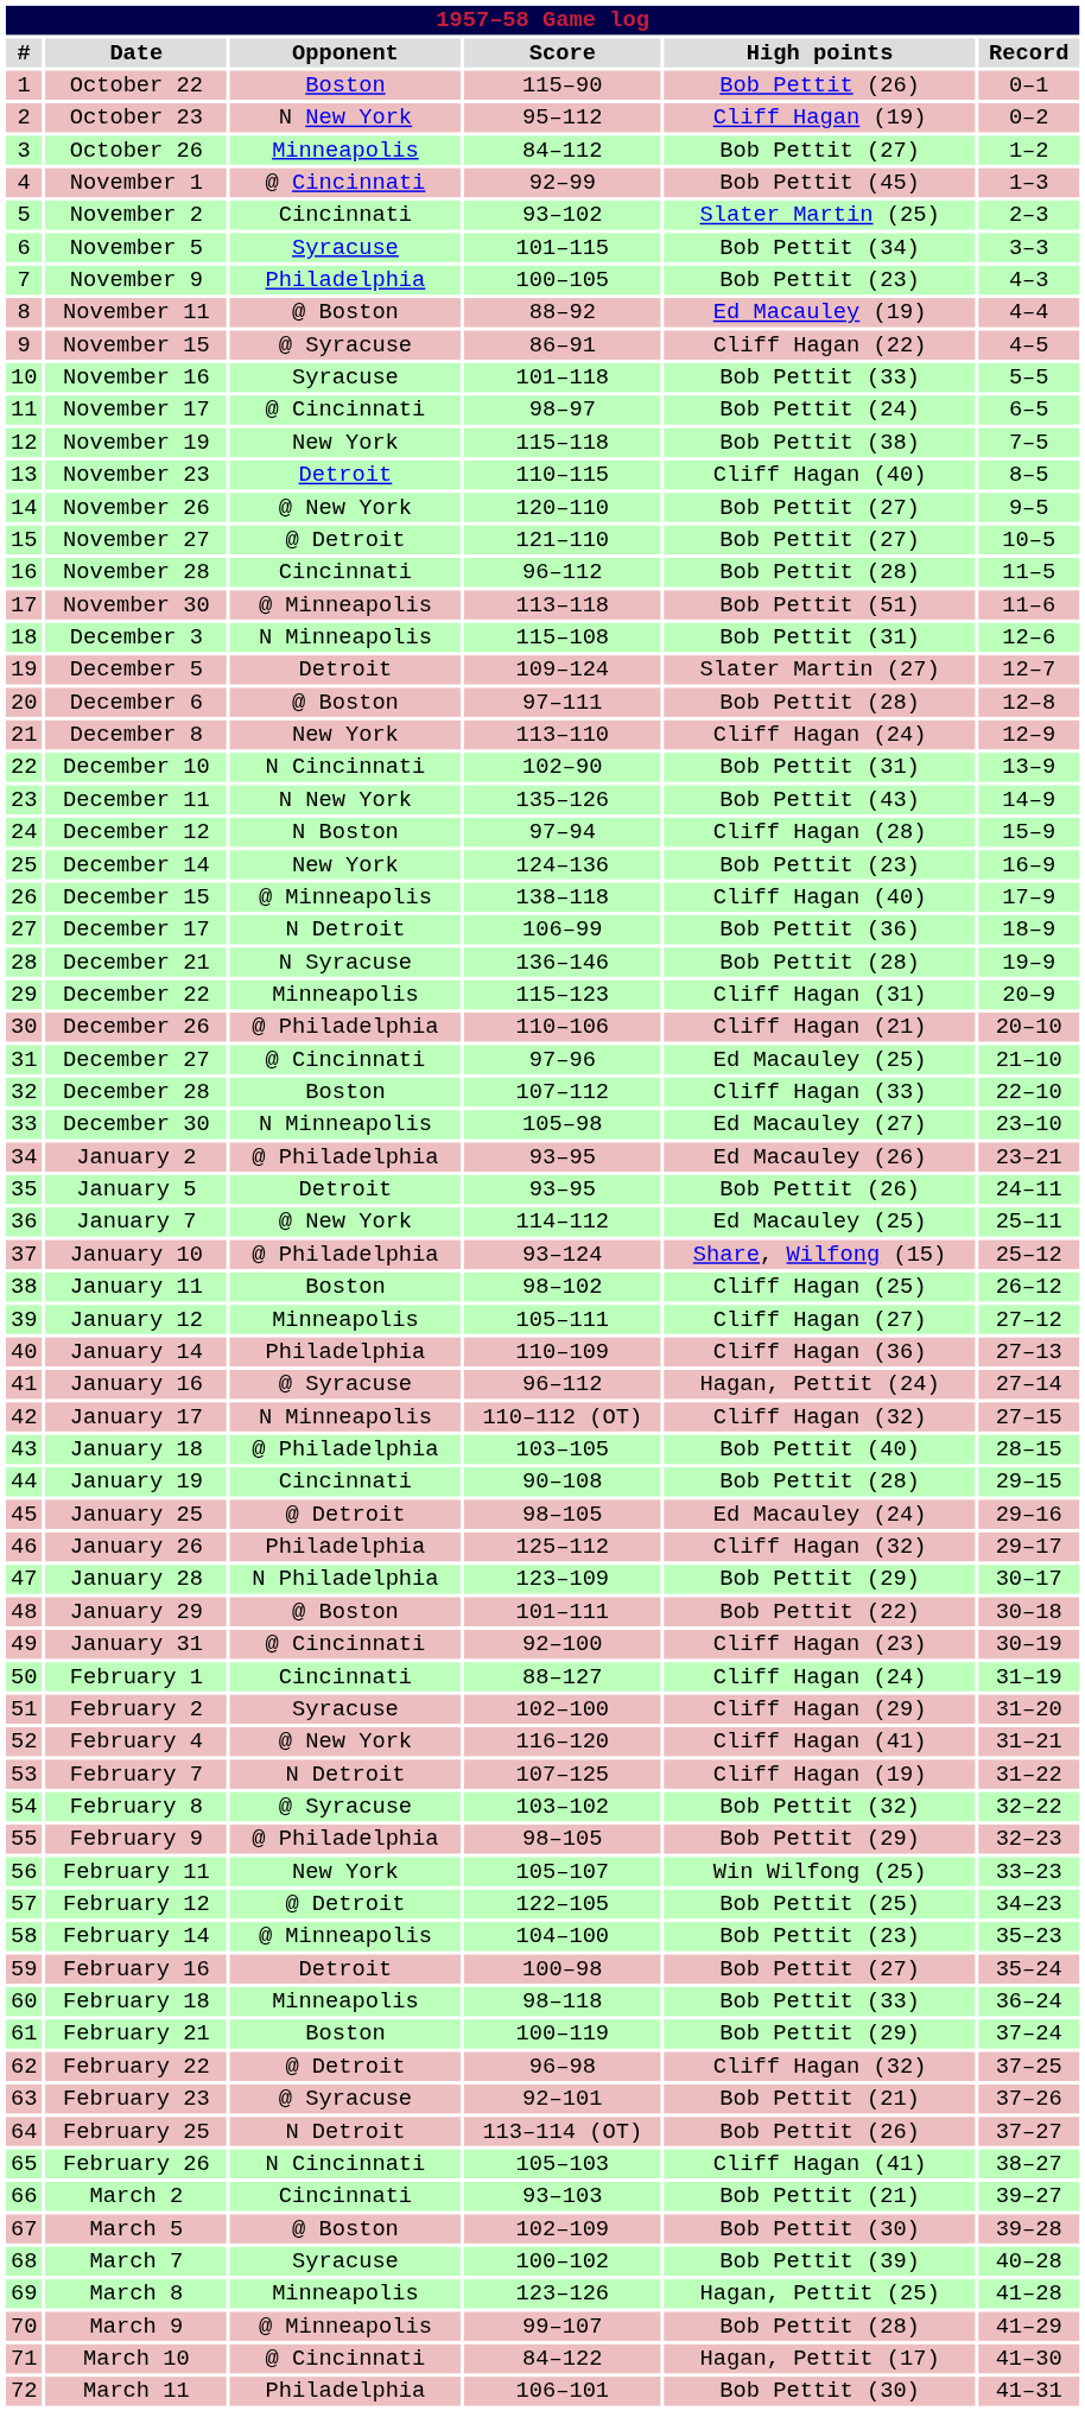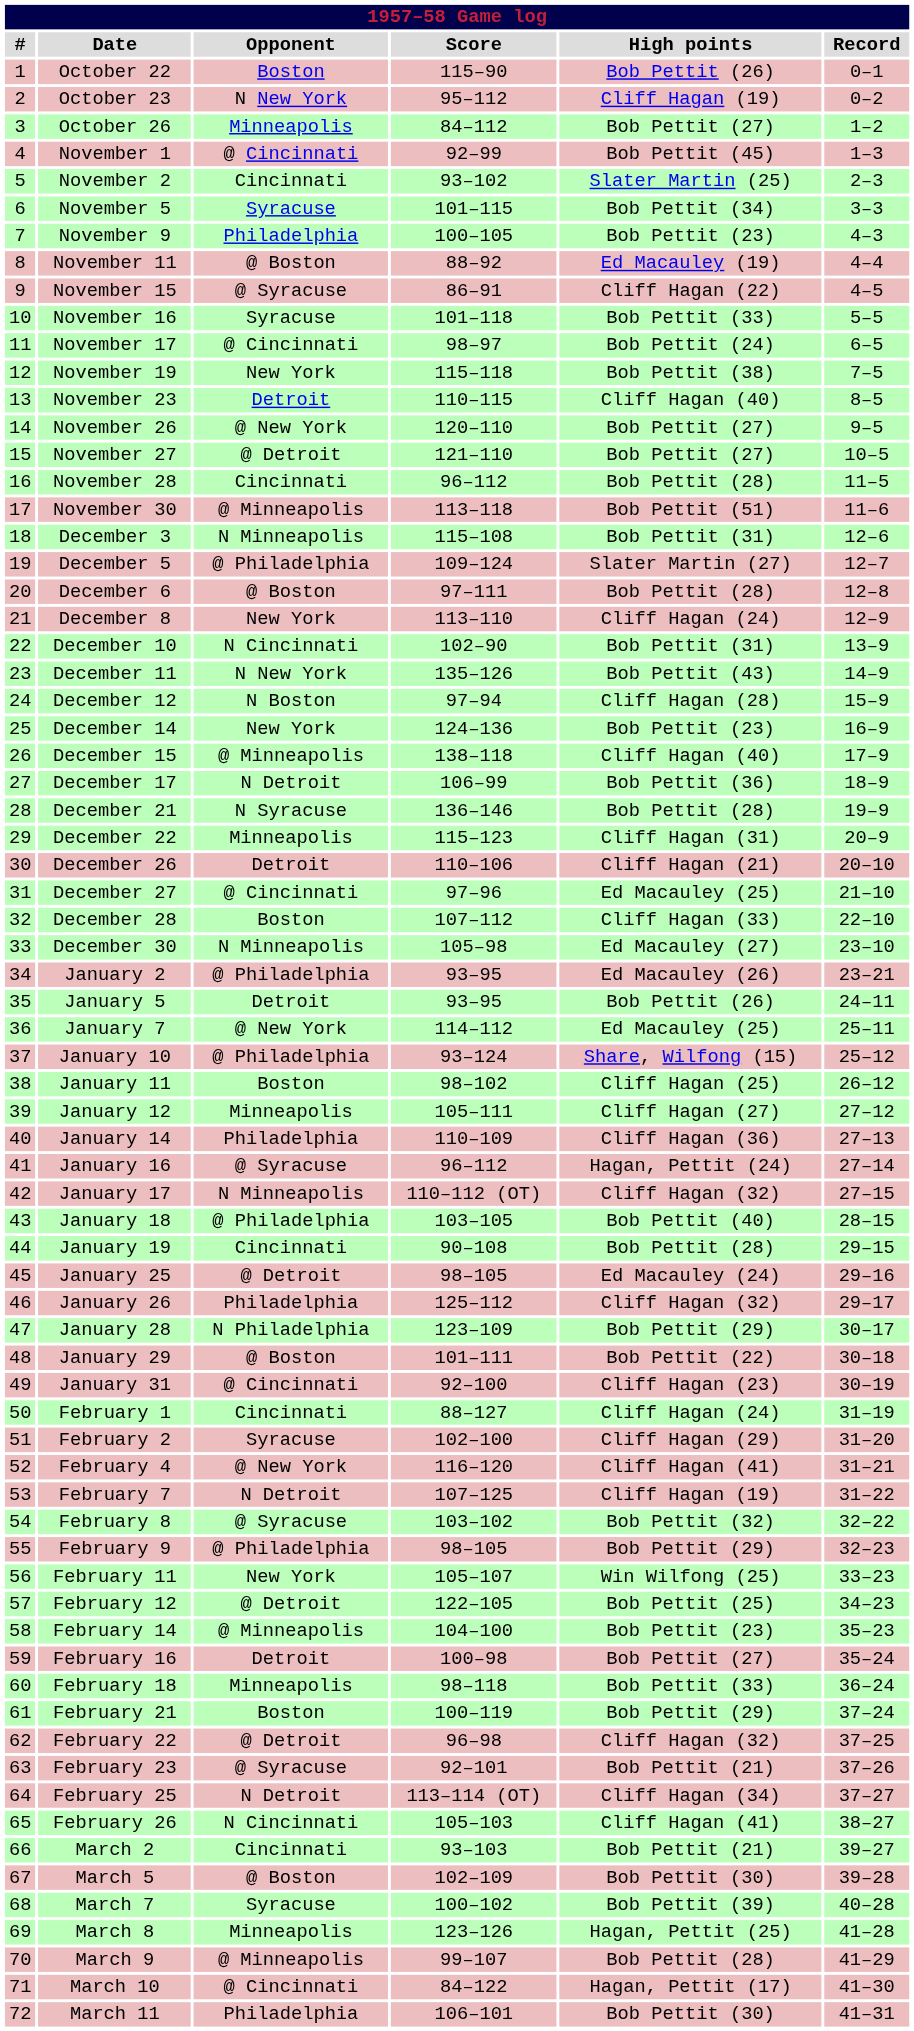December 5 | Opponent: Detroit -> @ Philadelphia
December 26 | Opponent: @ Philadelphia -> Detroit
February 25 | High points: Bob Pettit (26) -> Cliff Hagan (34)
